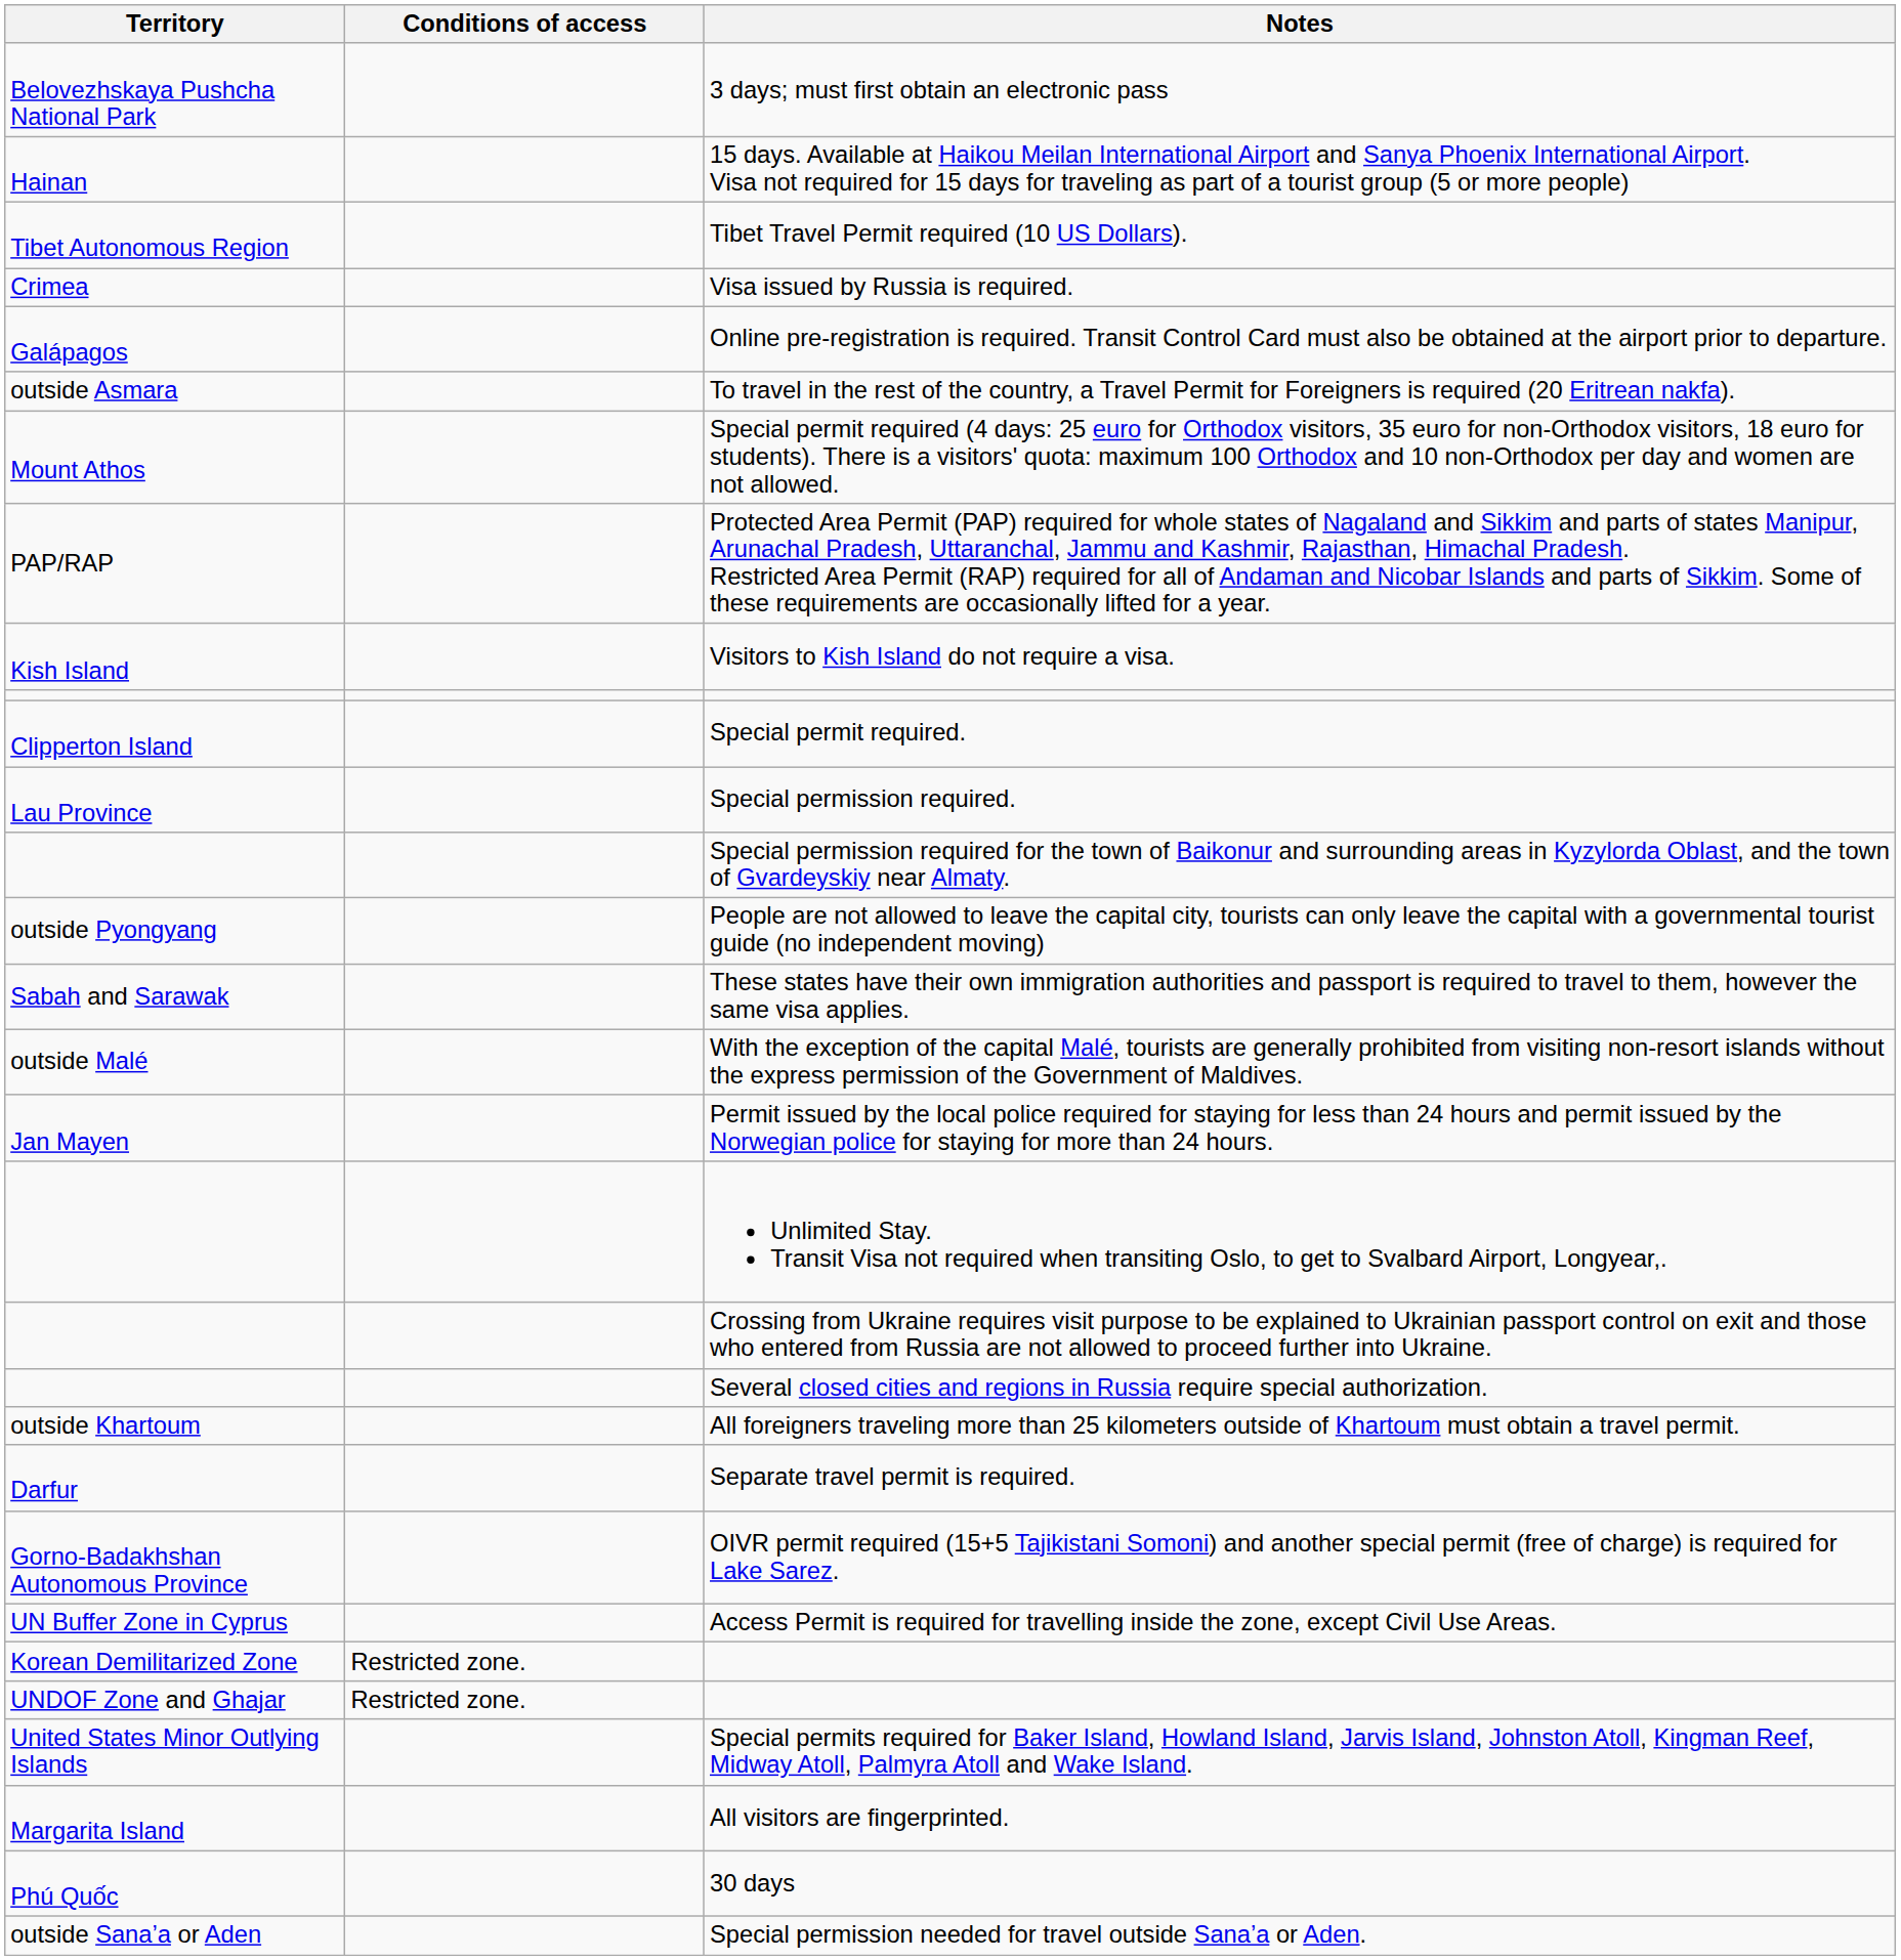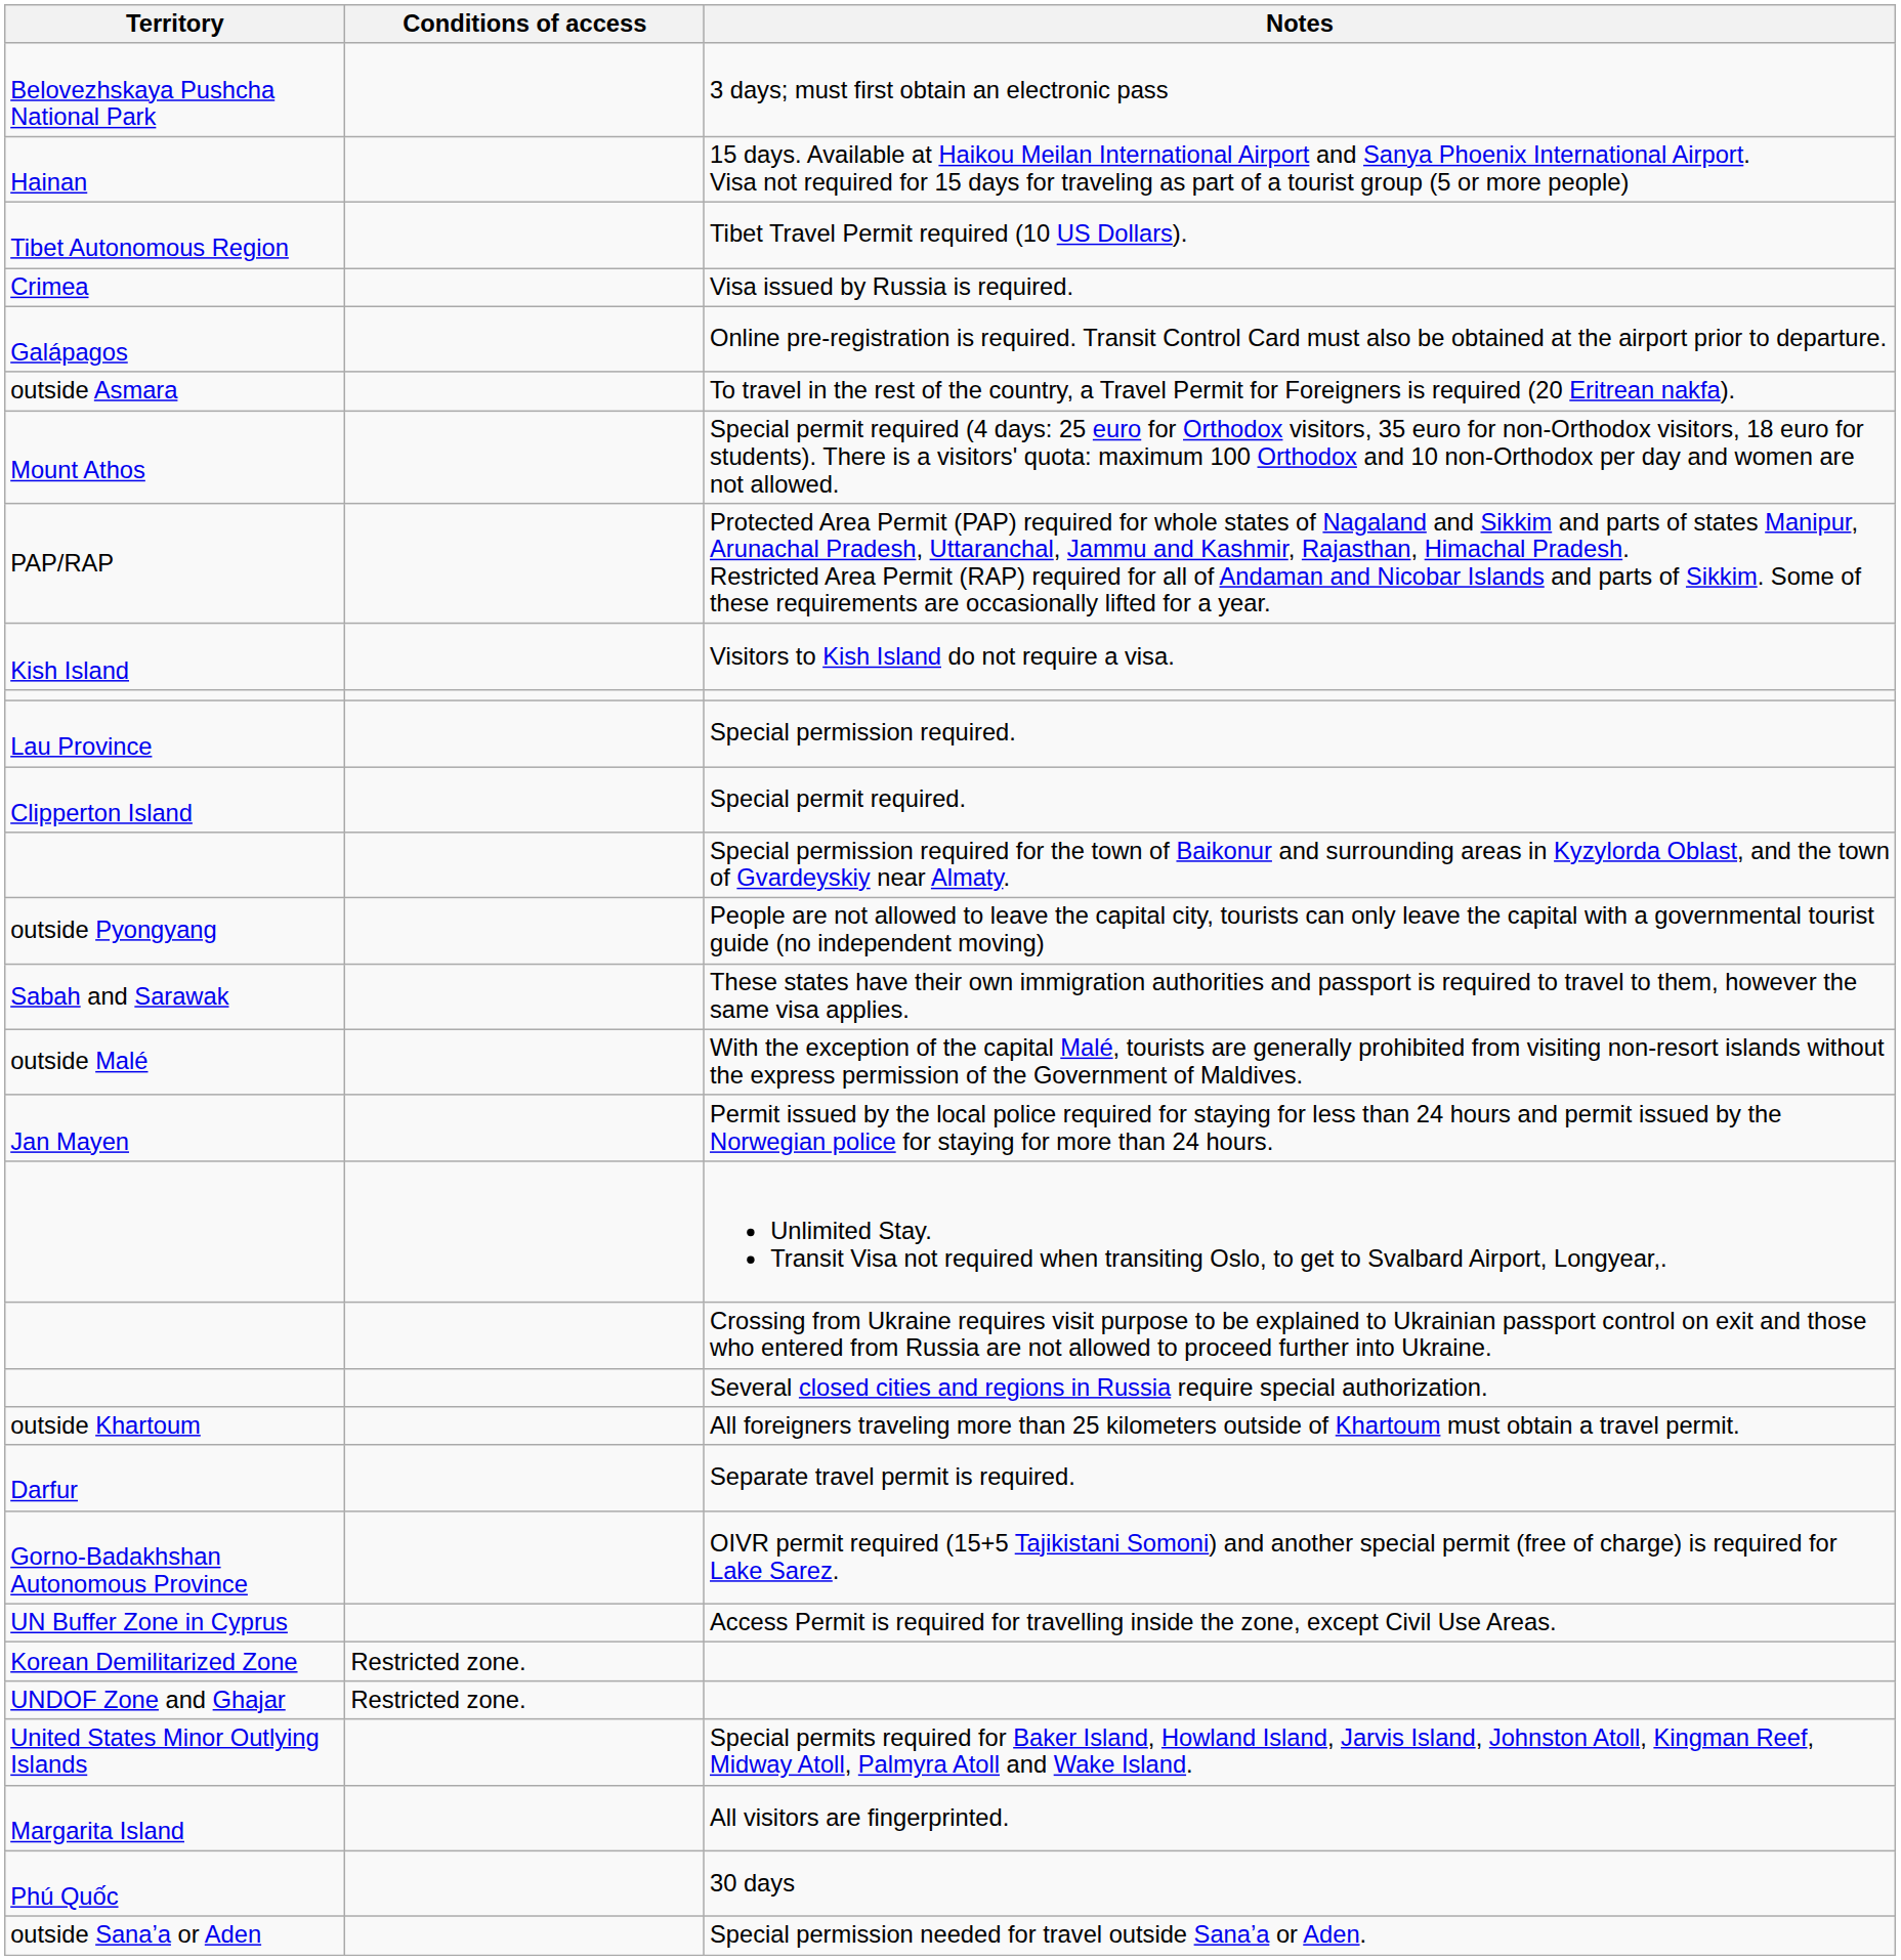rows swapped: Special permission required. <-> Special permit required.
